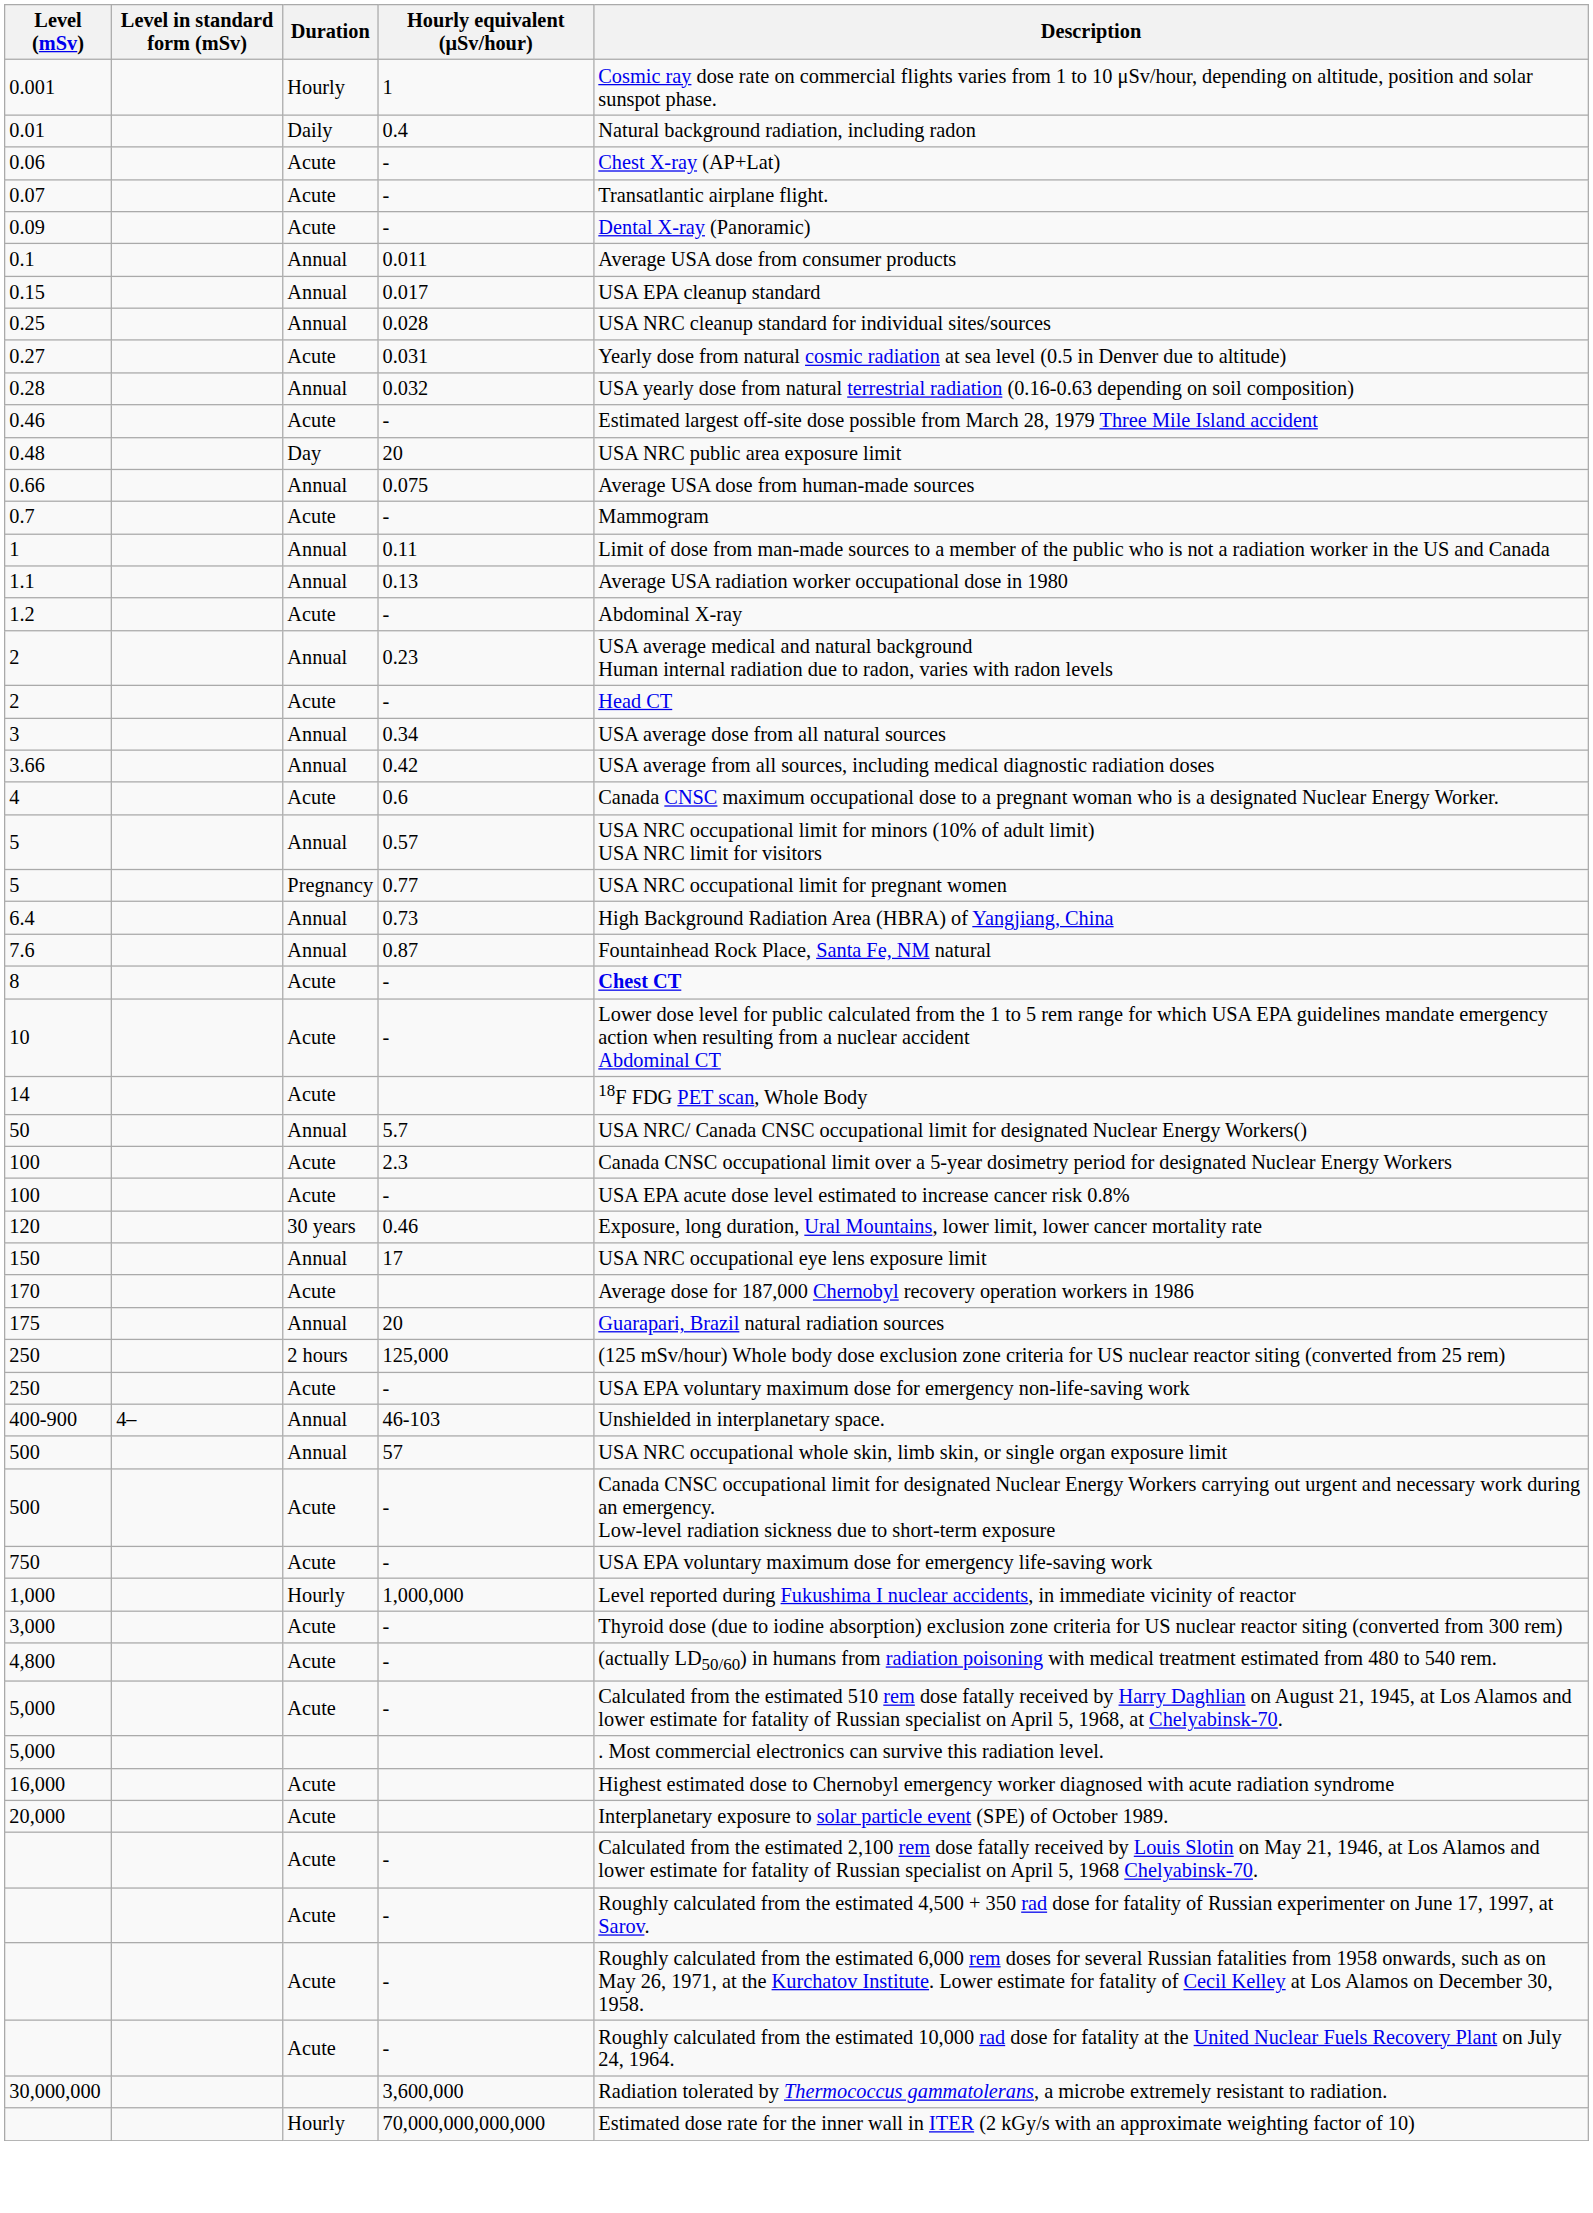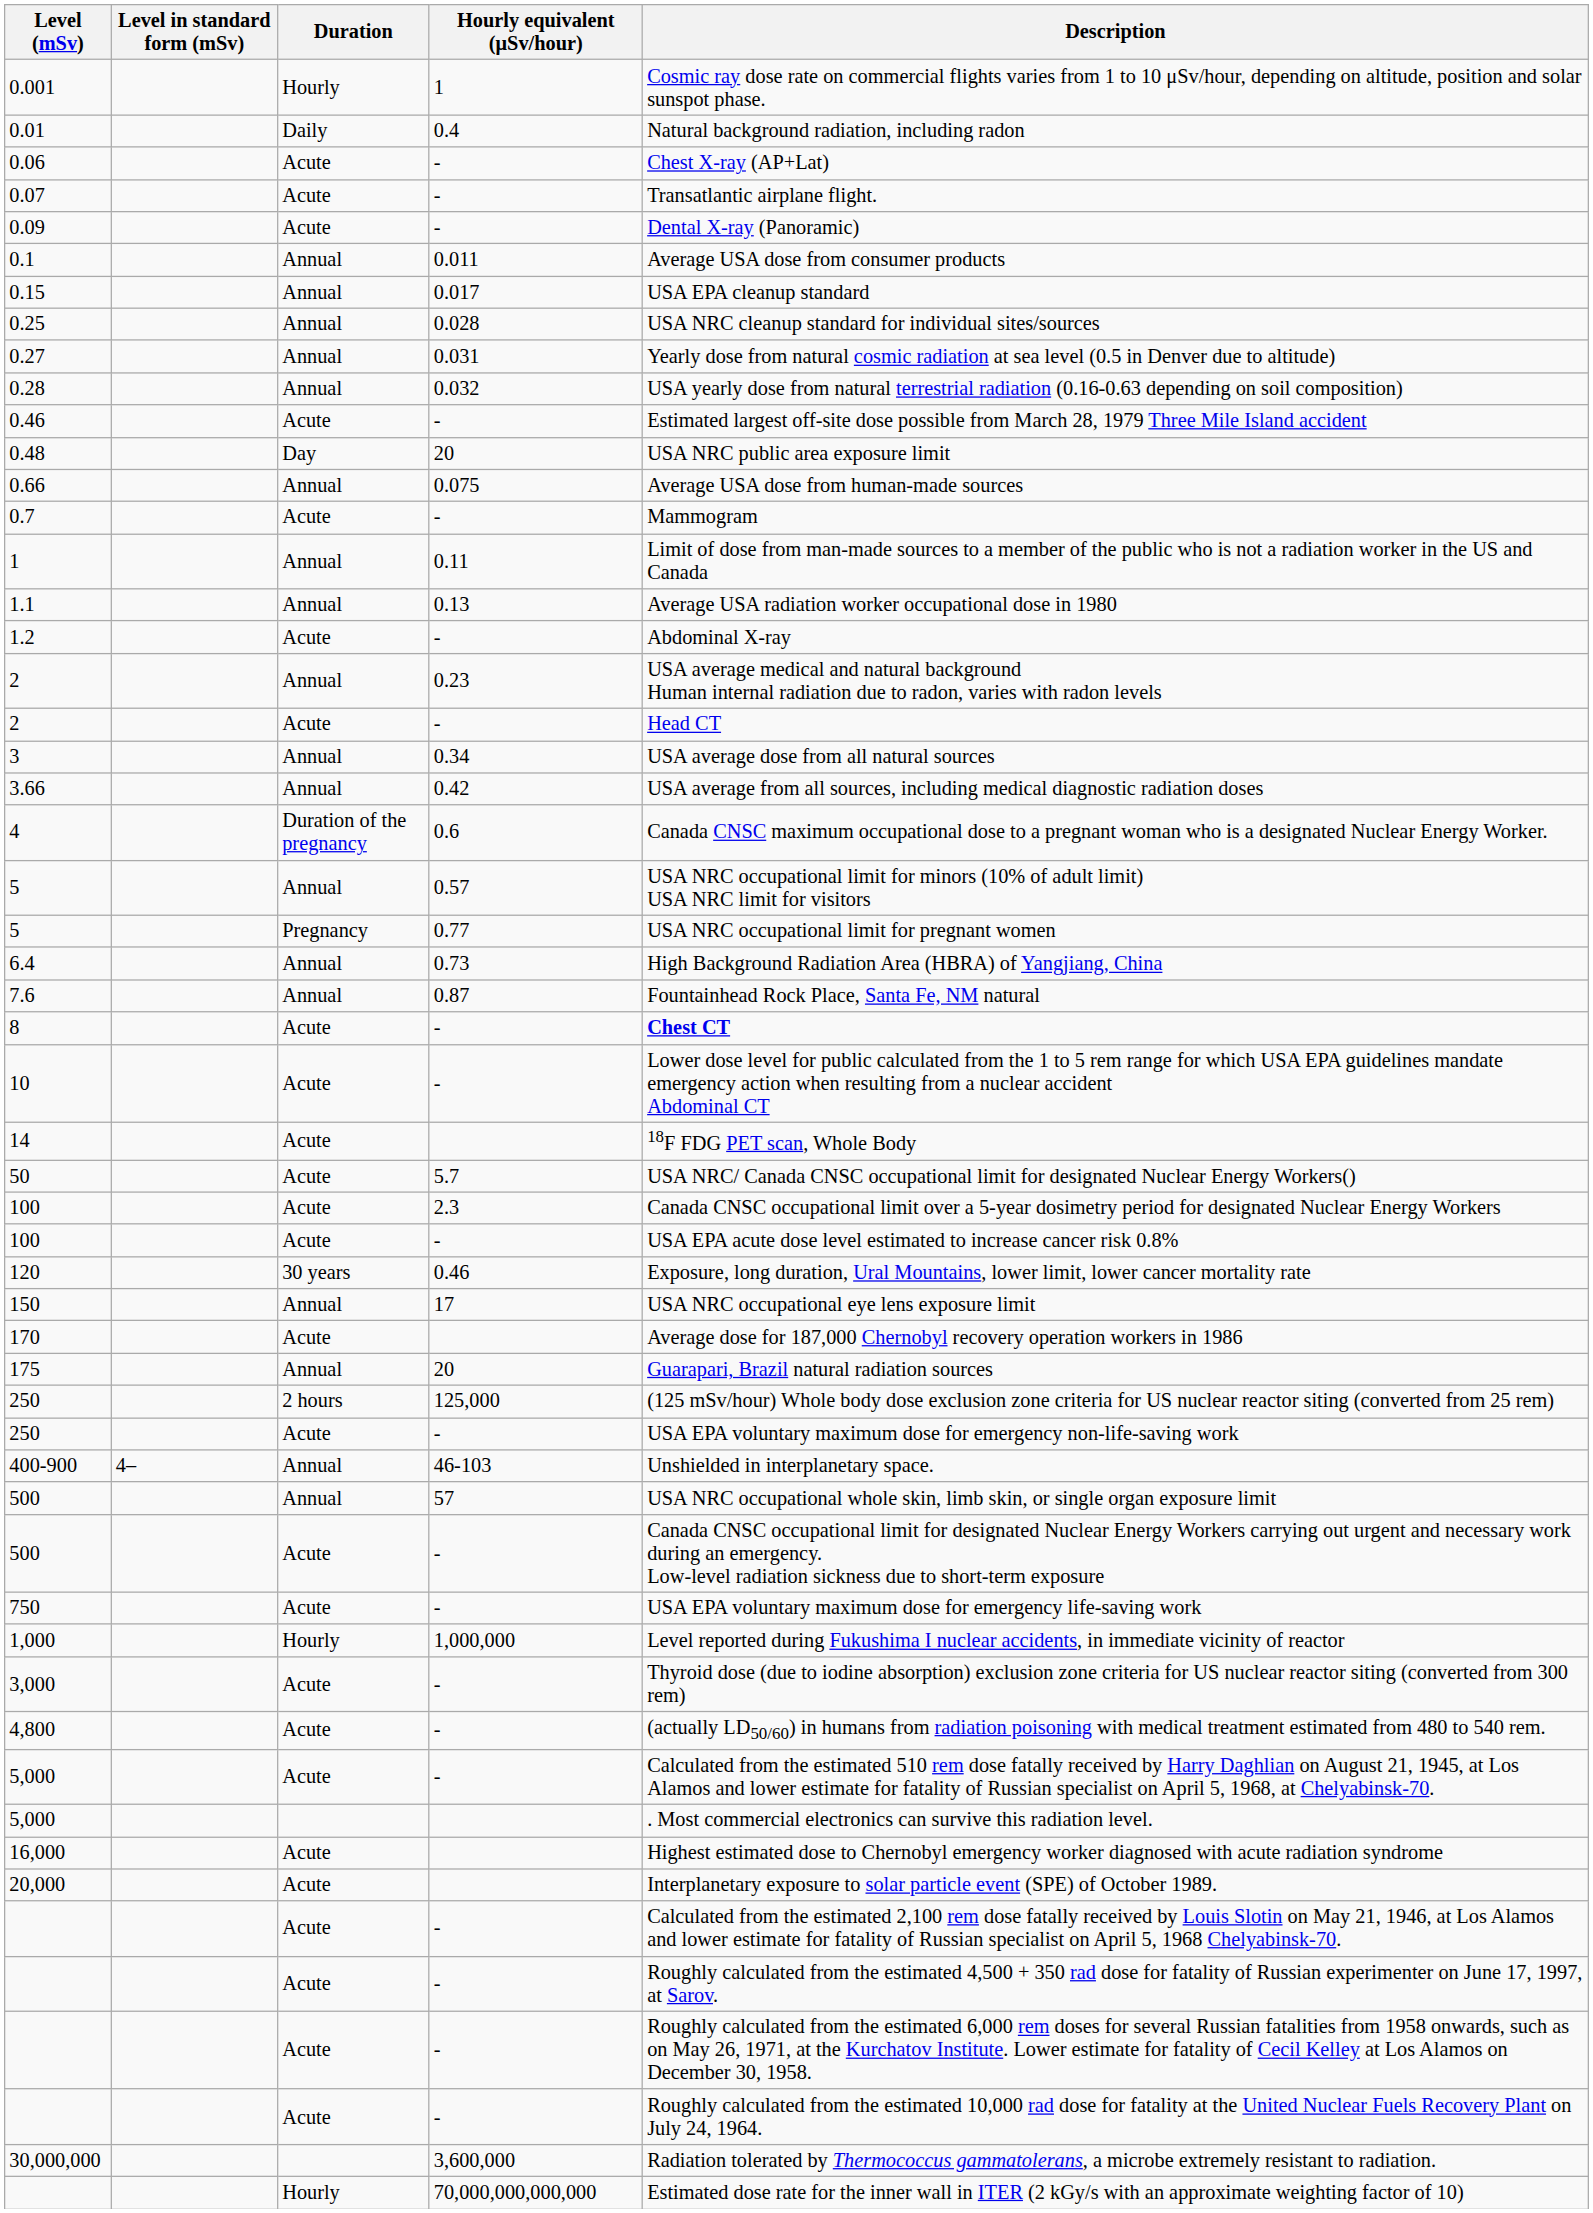0.27 | Duration: Acute -> Annual
4 | Duration: Acute -> Duration of the pregnancy
50 | Duration: Annual -> Acute
